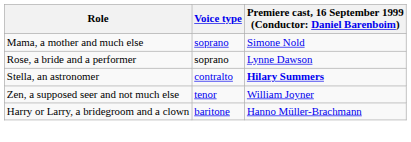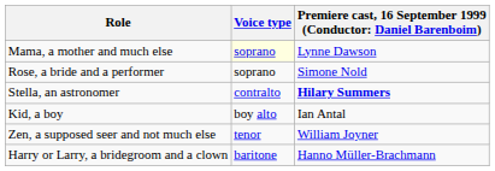Mama, a mother and much else | Voice type: no background -> lightyellow background
Mama, a mother and much else | column 3: Simone Nold -> Lynne Dawson
Rose, a bride and a performer | column 3: Lynne Dawson -> Simone Nold
+ row: Kid, a boy | boy alto | Ian Antal
